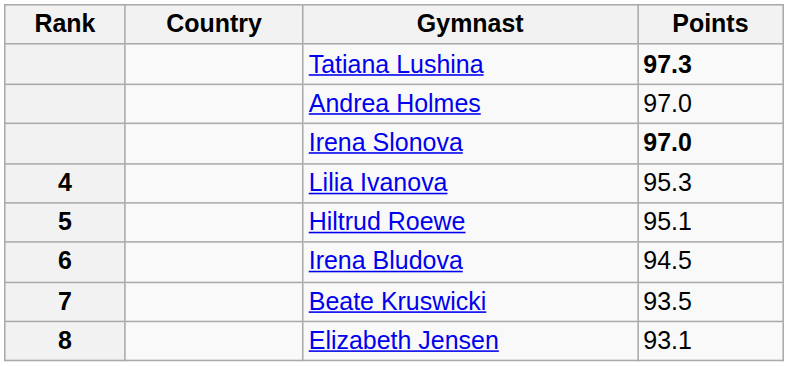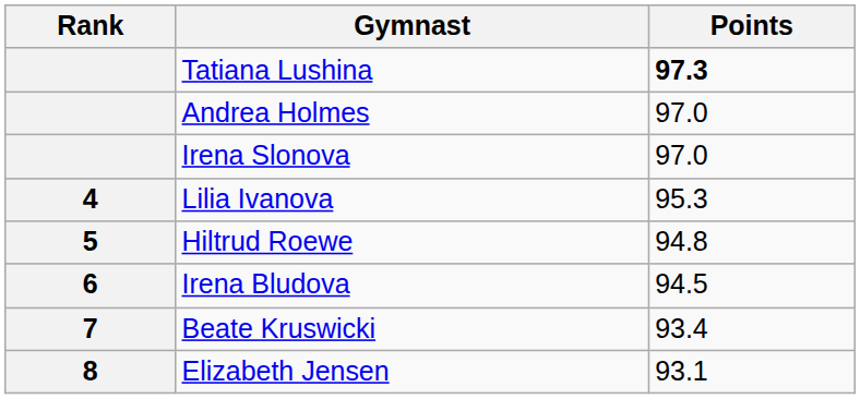- column: Country
Irena Slonova | Points: bold -> normal
Hiltrud Roewe | Points: 95.1 -> 94.8
Beate Kruswicki | Points: 93.5 -> 93.4
